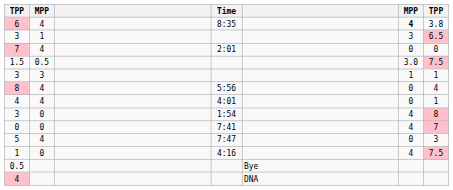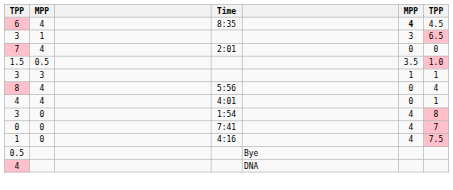6 | column 7: 3.8 -> 4.5
1.5 | column 6: 3.0 -> 3.5
1.5 | column 7: 7.5 -> 1.0
- row: 5 | 4 | 7:47 | 0 | 3
